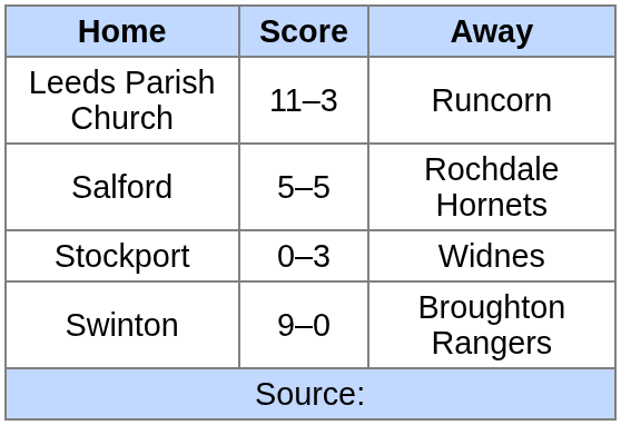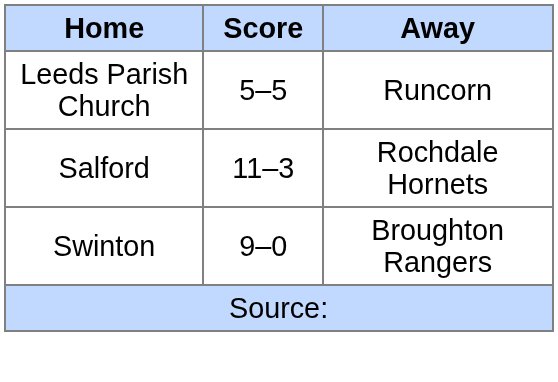Leeds Parish Church | Score: 11–3 -> 5–5
Salford | Score: 5–5 -> 11–3
- row: Stockport | 0–3 | Widnes
